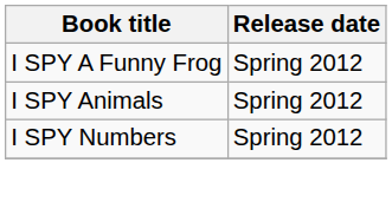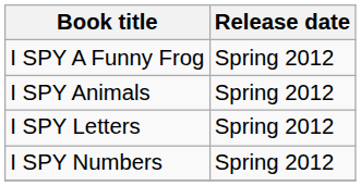+ row: I SPY Letters | Spring 2012
